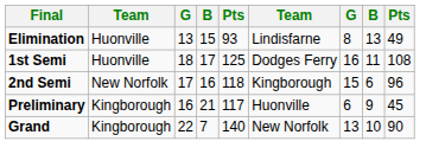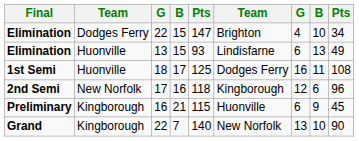+ row: Elimination | Dodges Ferry | 22 | 15 | 147 | Brighton | 4 | 10 | 34
Elimination / 13 | column 7: 8 -> 6
2nd Semi | column 7: 15 -> 12
Preliminary | column 5: 117 -> 115
